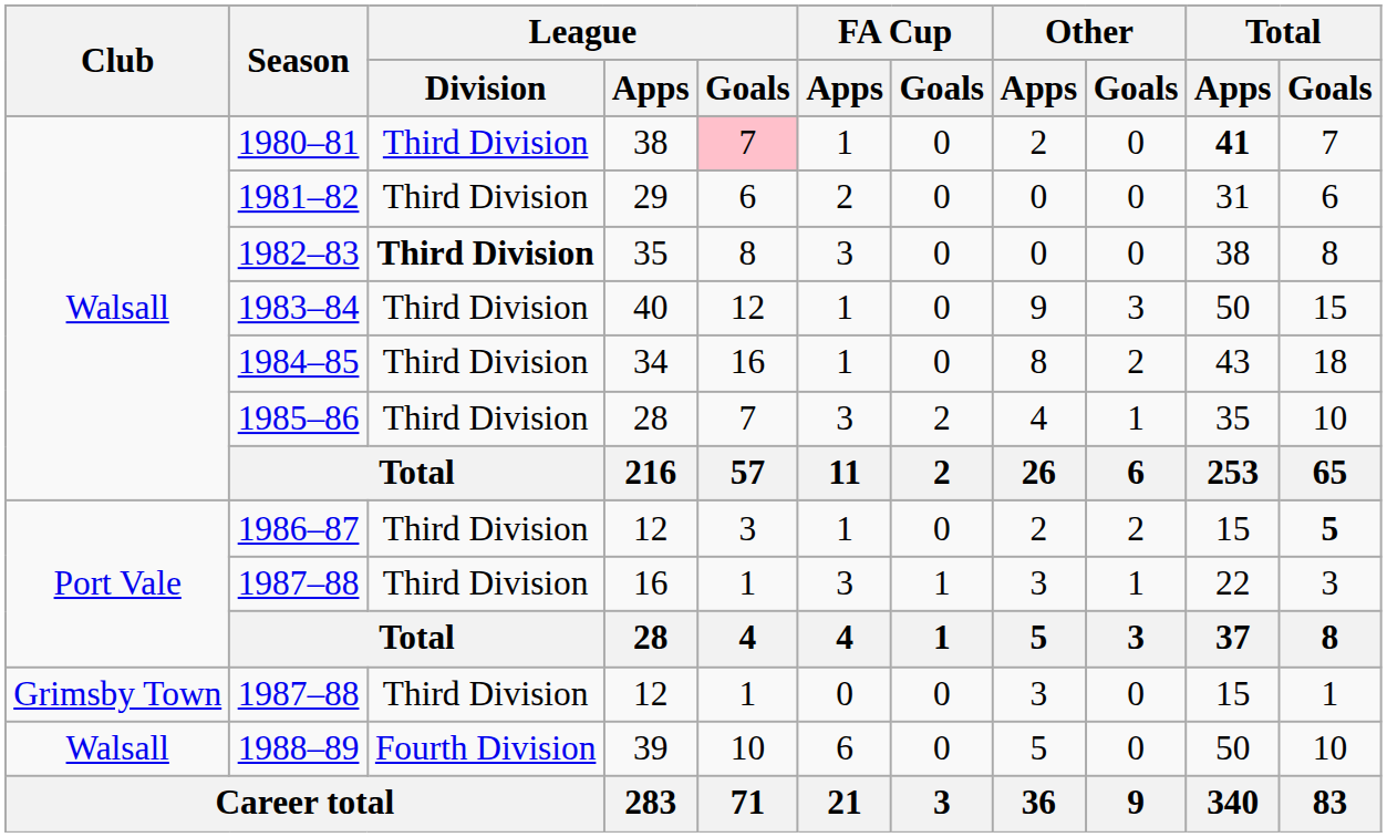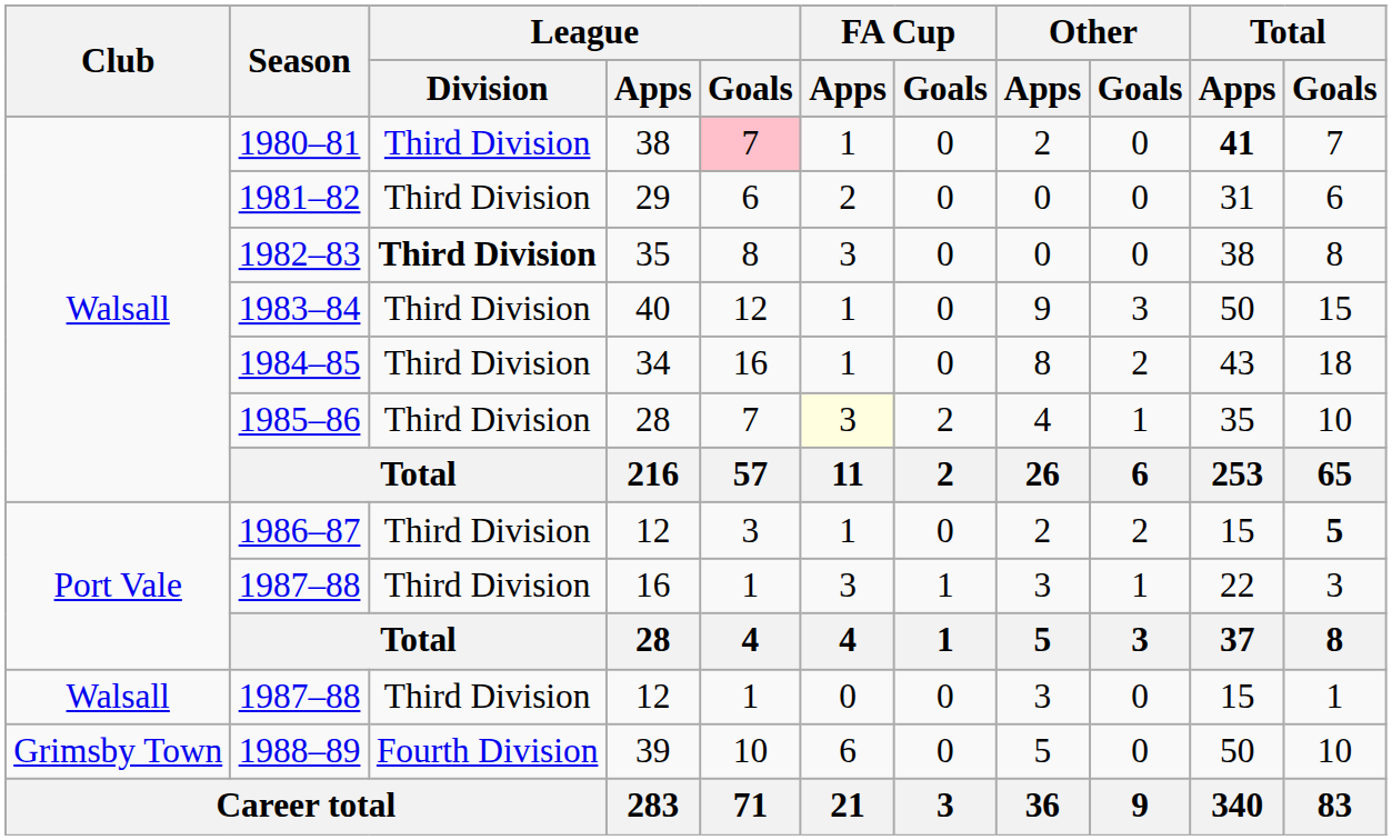1985–86 | FA Cup / Apps: no background -> lightyellow background
1987–88 / 12 | Club: Grimsby Town -> Walsall
1988–89 | Club: Walsall -> Grimsby Town
